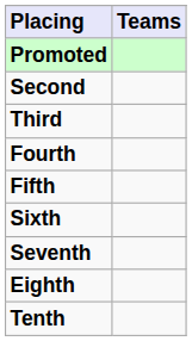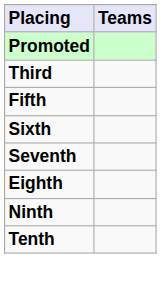- row: Second
- row: Fourth
+ row: Ninth
